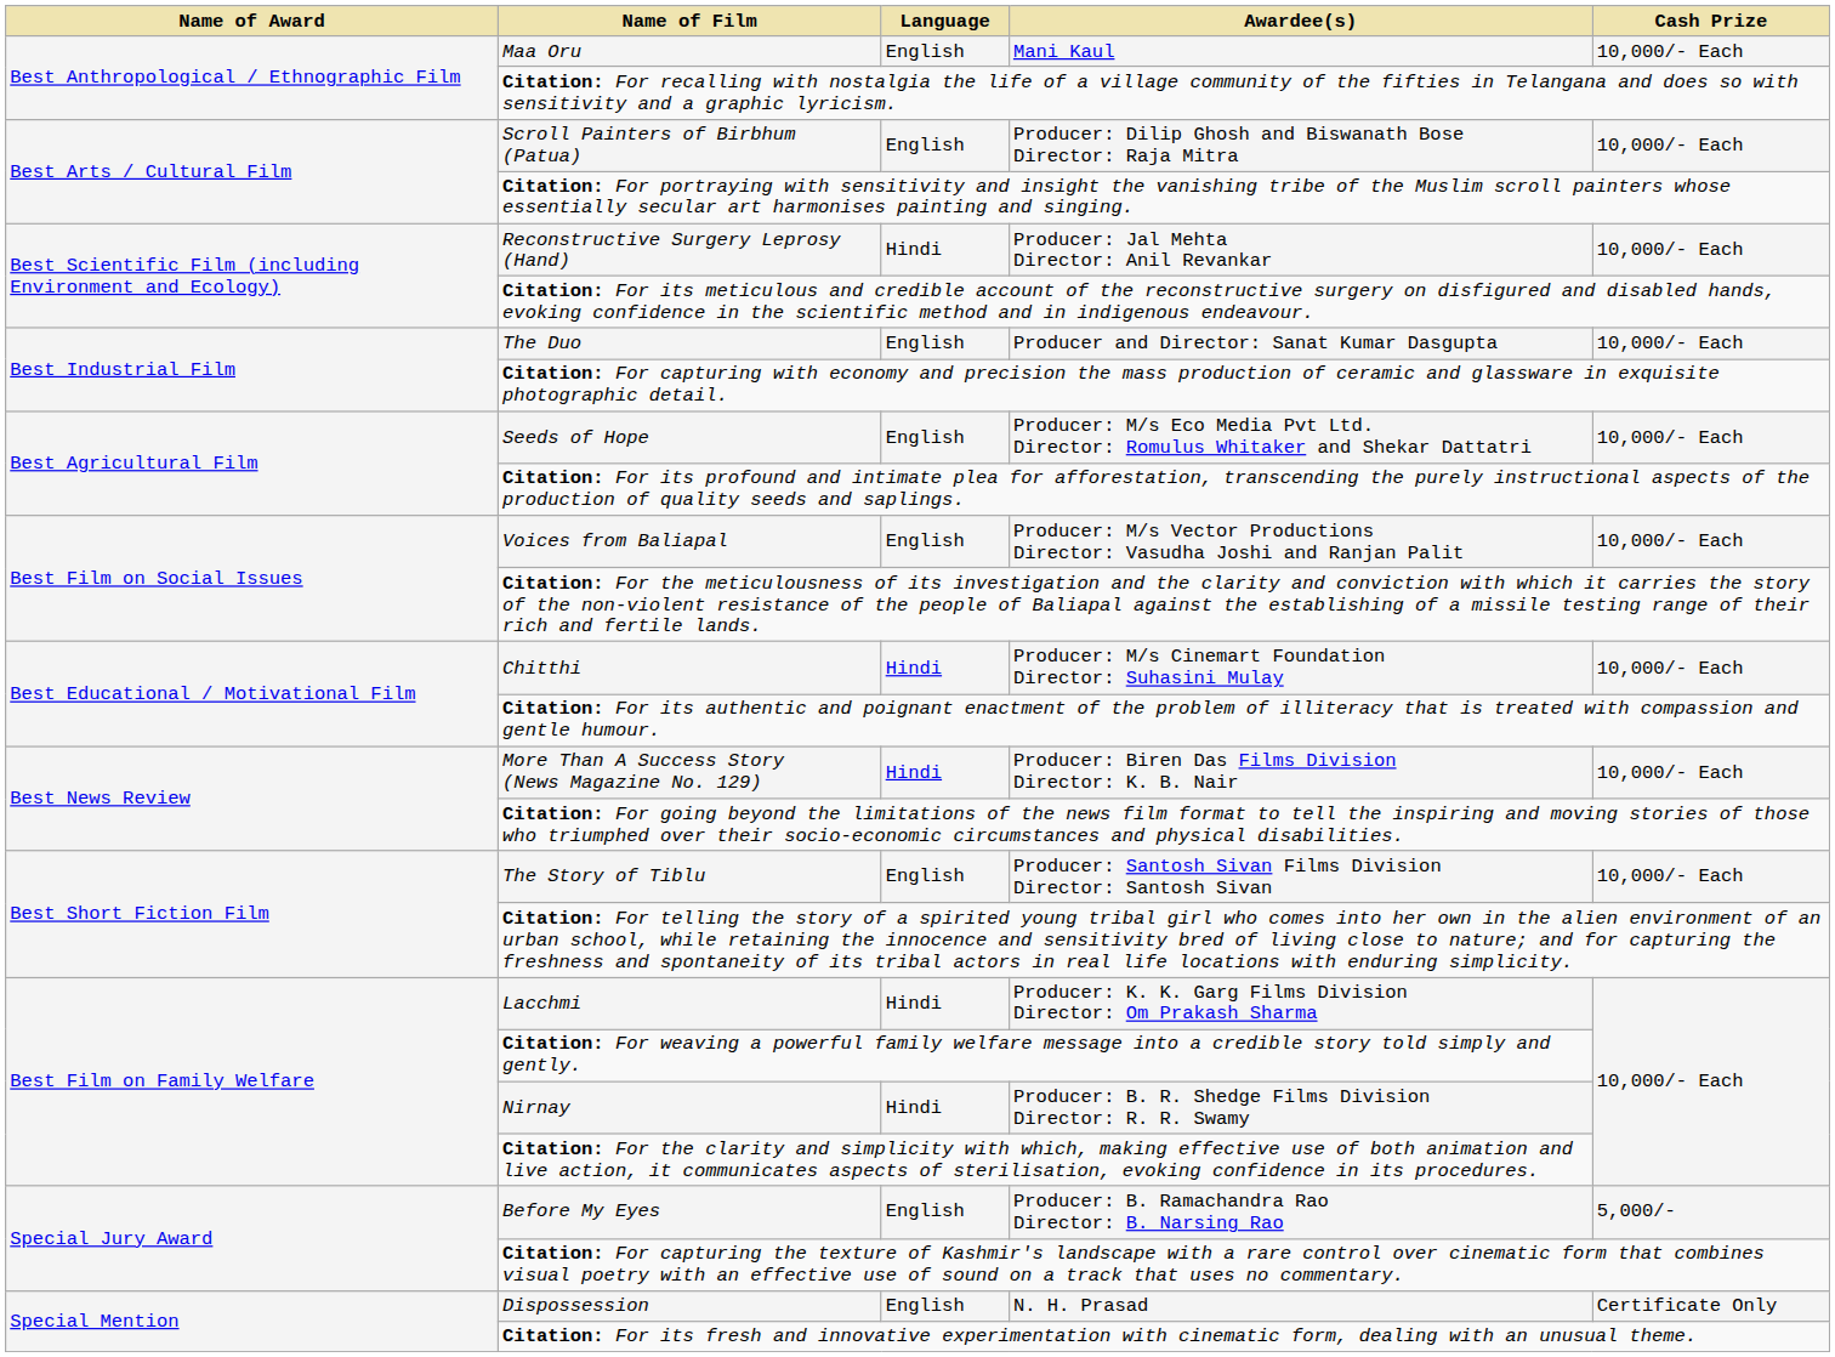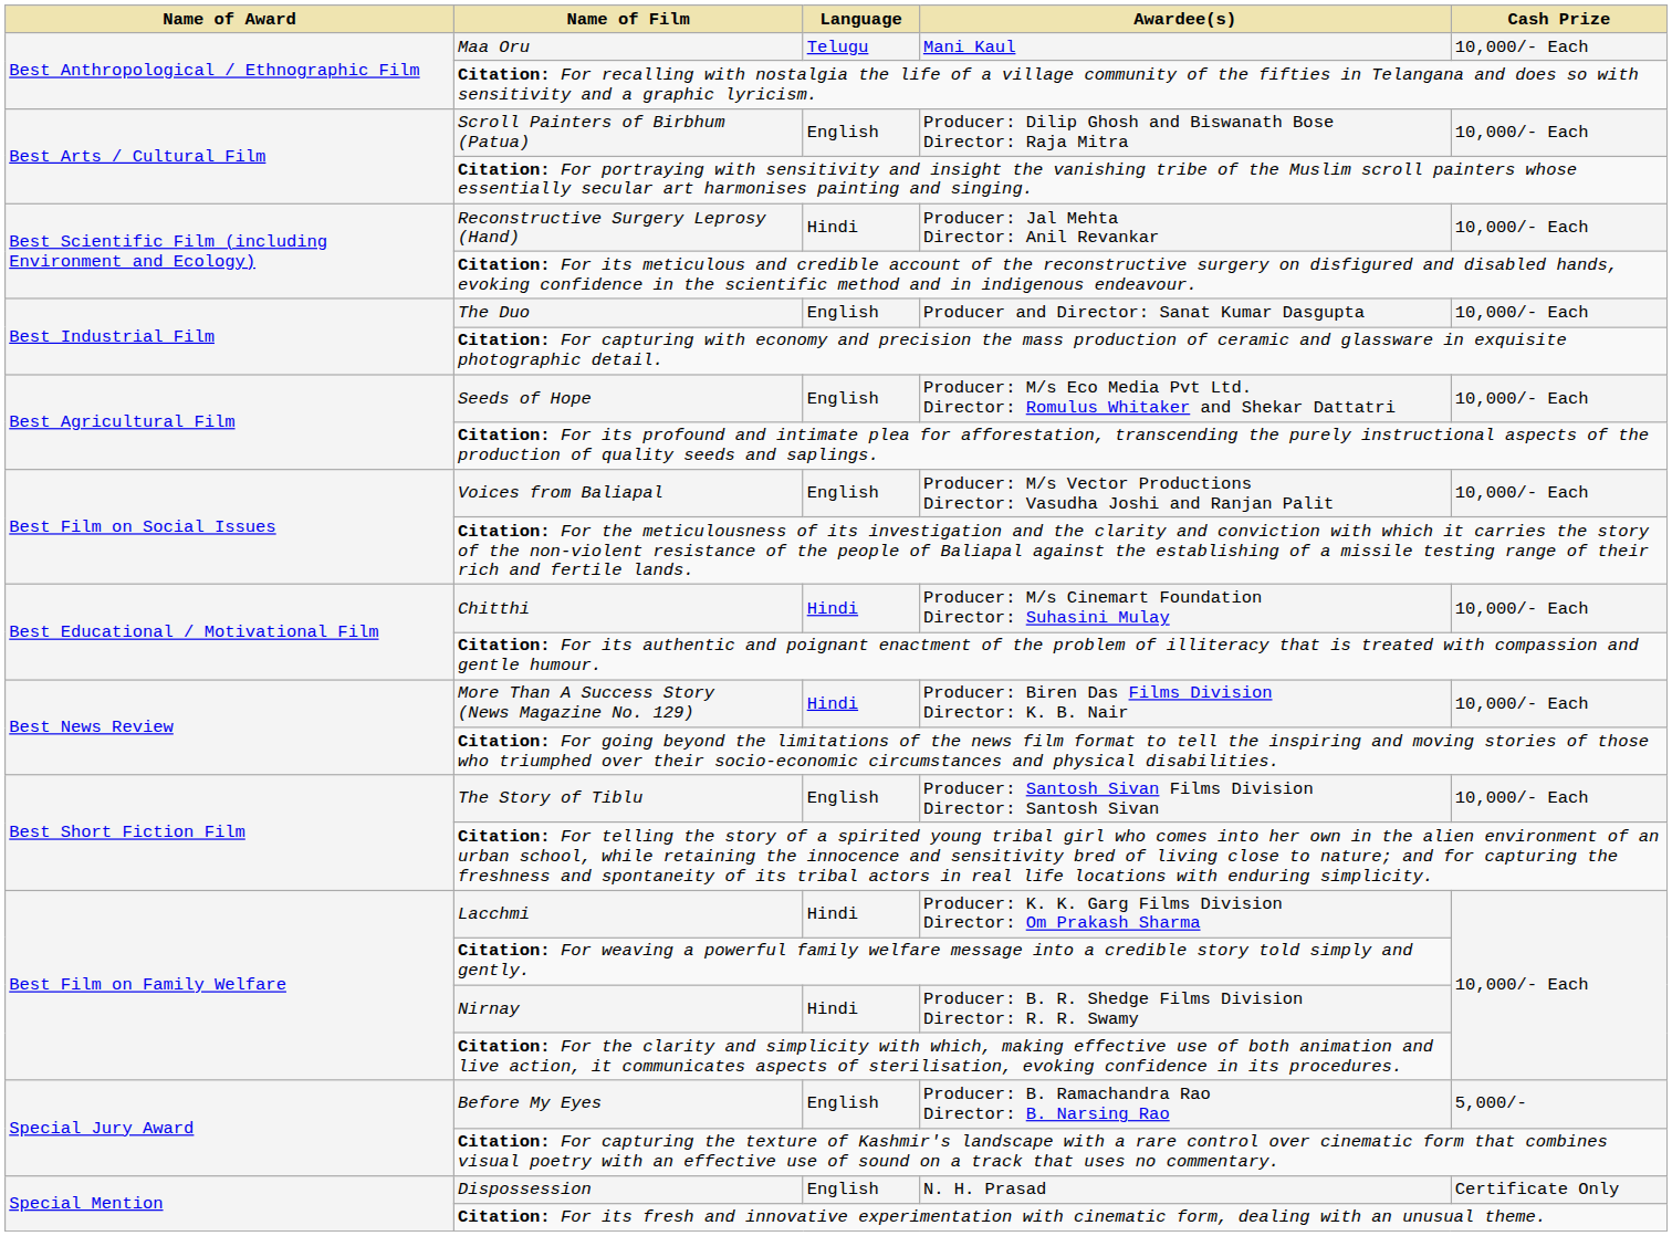Maa Oru | Language: English -> Telugu
